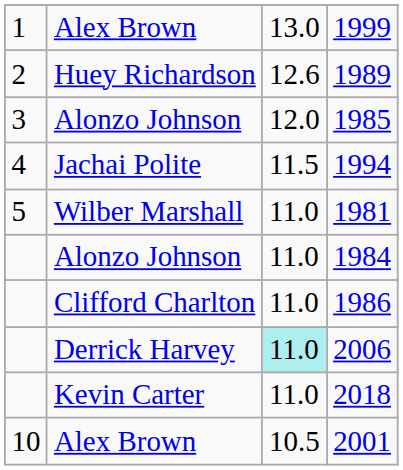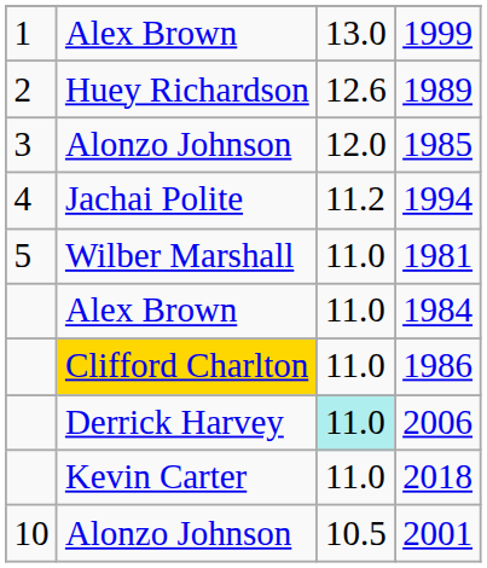1994 | column 3: 11.5 -> 11.2
1984 | column 2: Alonzo Johnson -> Alex Brown
1986 | column 2: no background -> gold background
2001 | column 2: Alex Brown -> Alonzo Johnson
